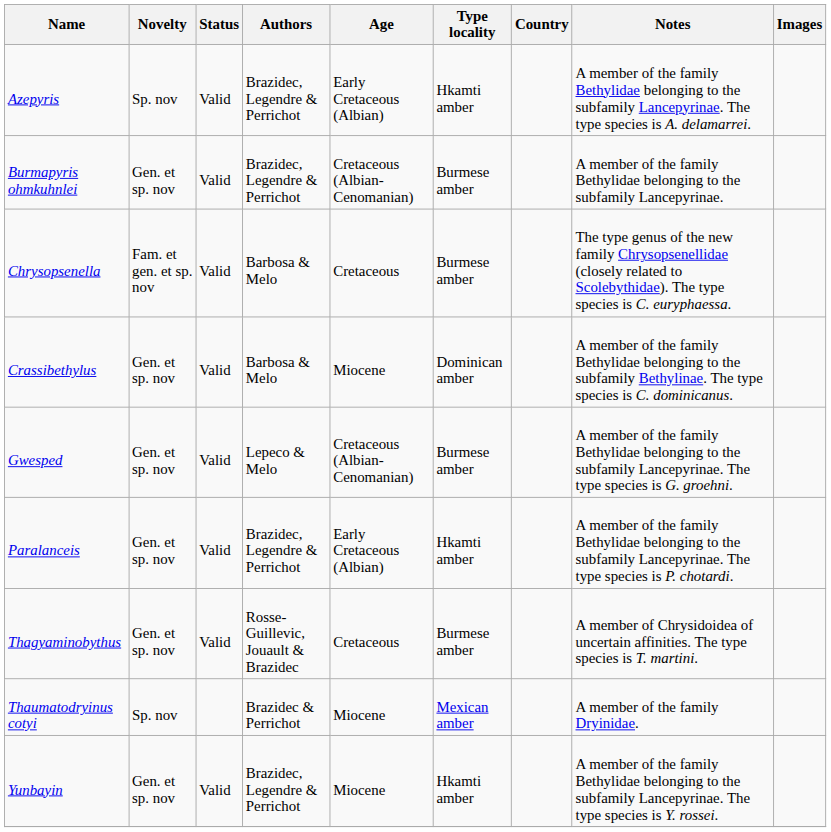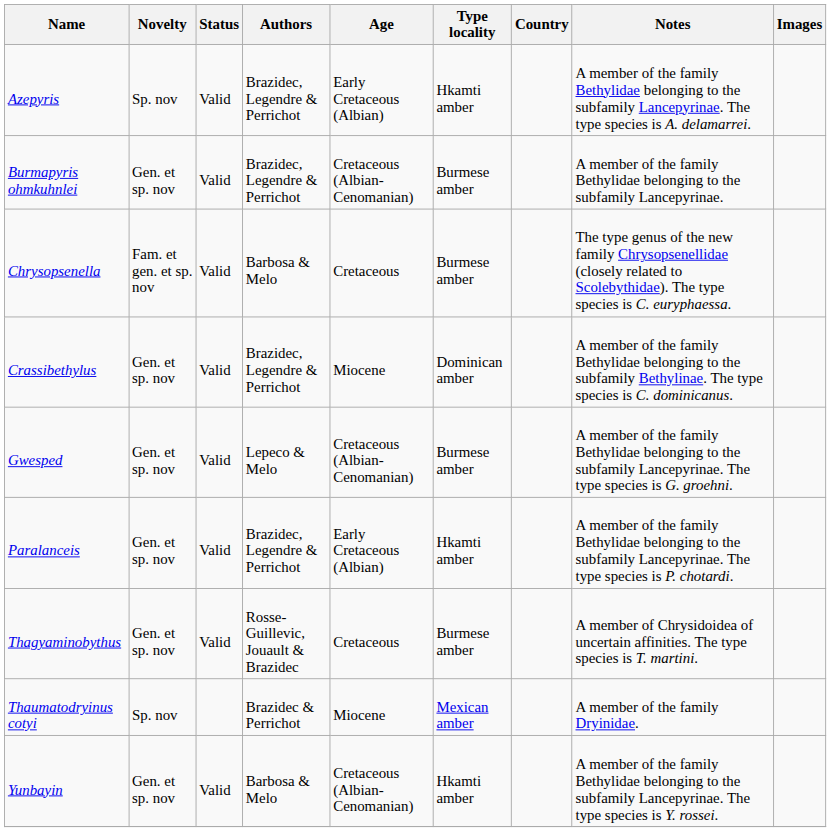Crassibethylus | Authors: Barbosa & Melo -> Brazidec, Legendre & Perrichot
Yunbayin | Authors: Brazidec, Legendre & Perrichot -> Barbosa & Melo
Yunbayin | Age: Miocene -> Cretaceous (Albian-Cenomanian)
